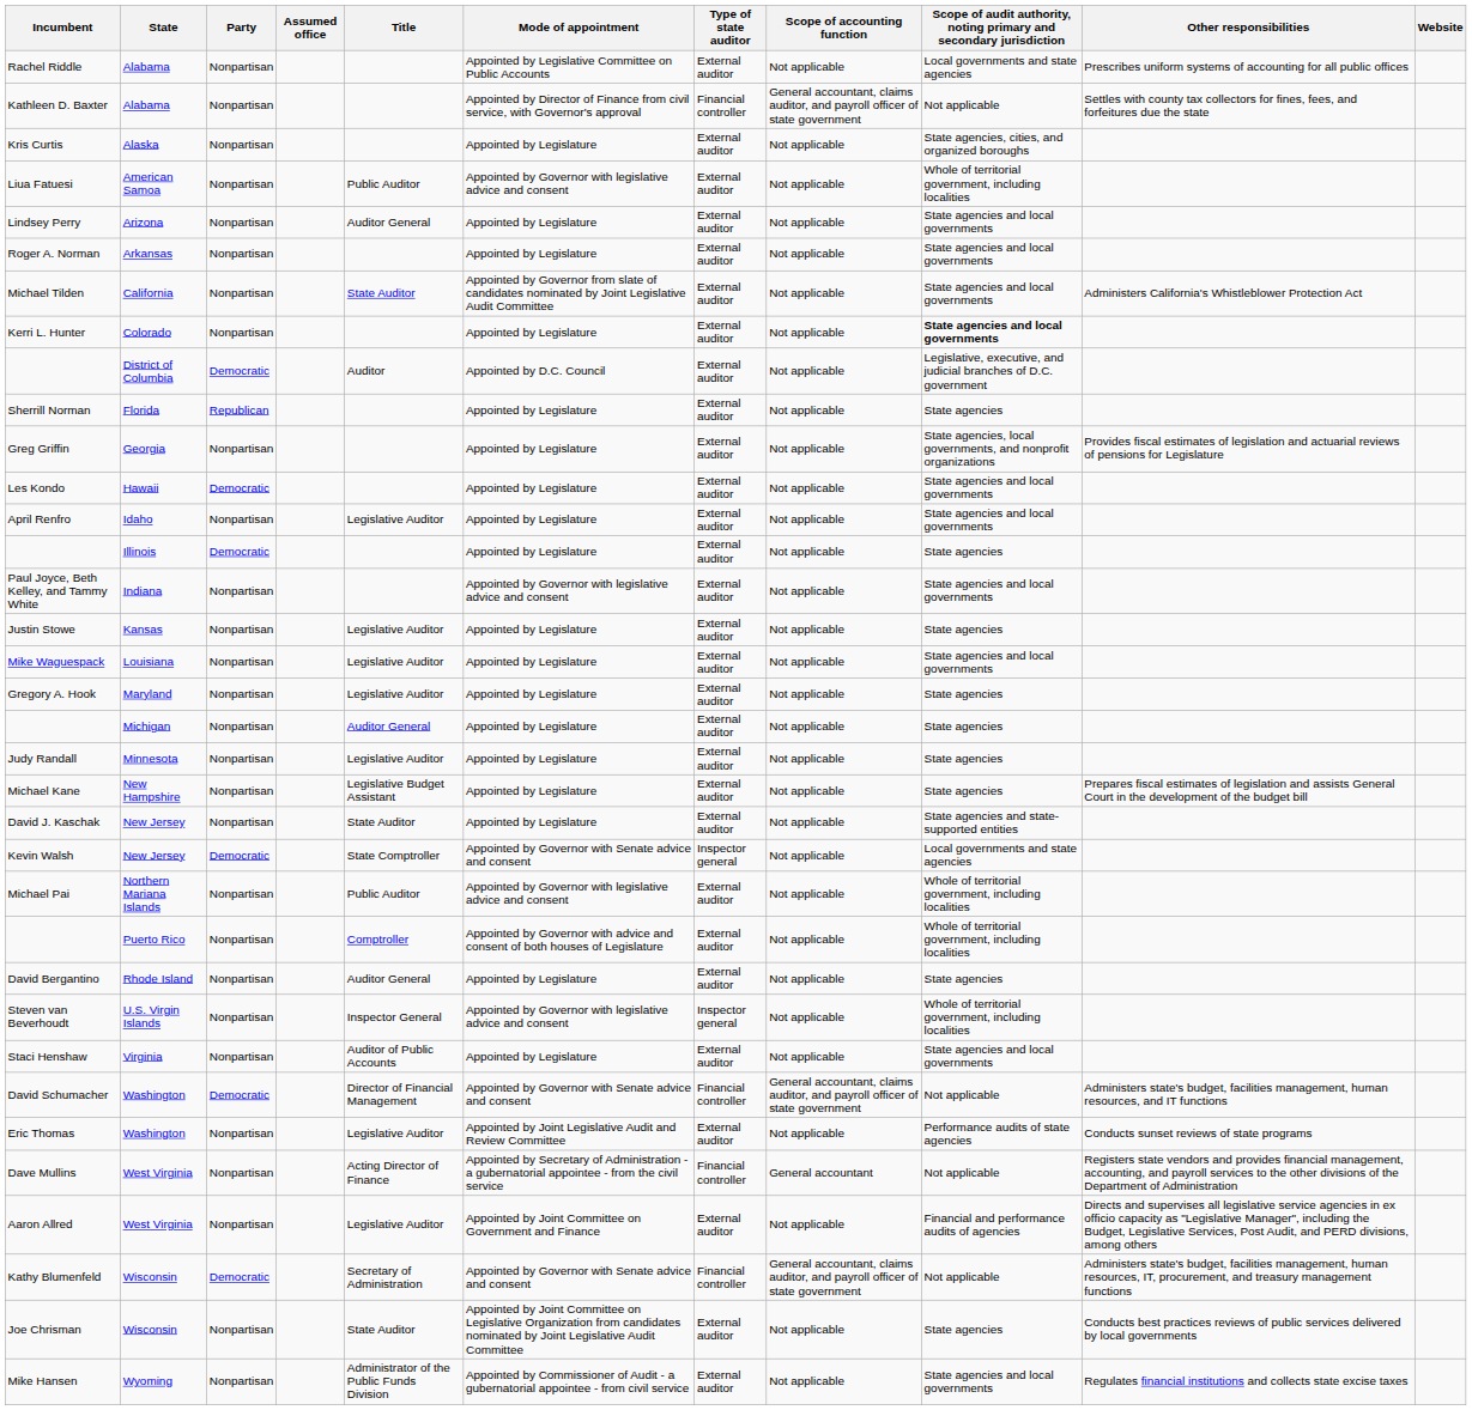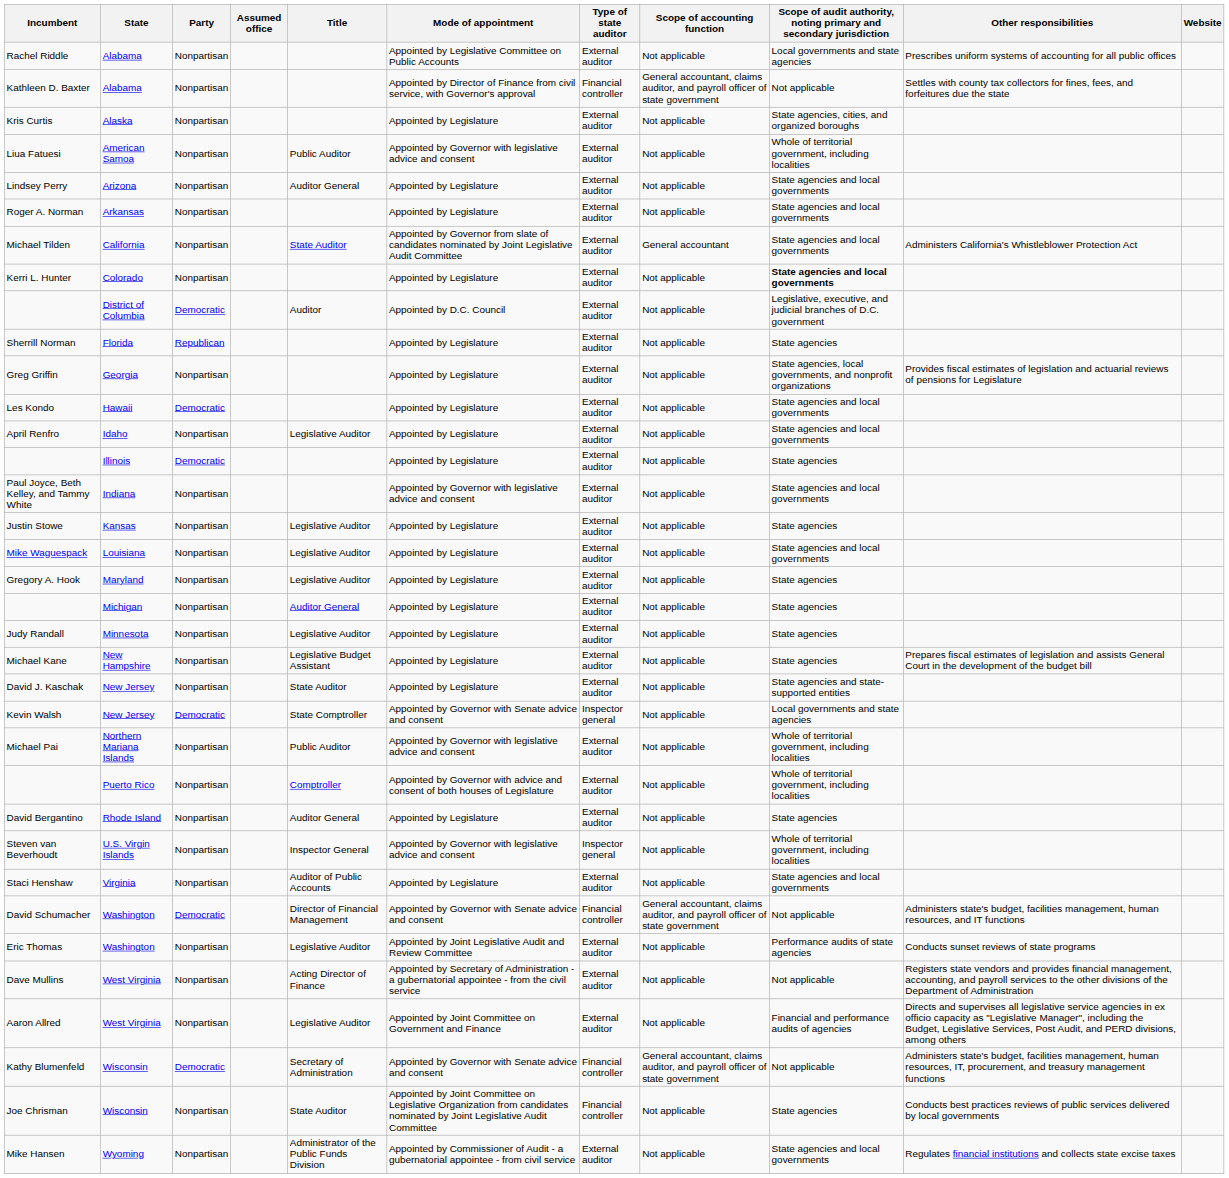Michael Tilden | Scope of accounting function: Not applicable -> General accountant
Dave Mullins | Type of state auditor: Financial controller -> External auditor
Dave Mullins | Scope of accounting function: General accountant -> Not applicable
Joe Chrisman | Type of state auditor: External auditor -> Financial controller
